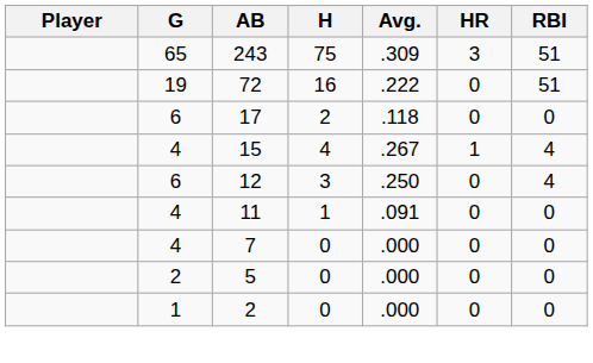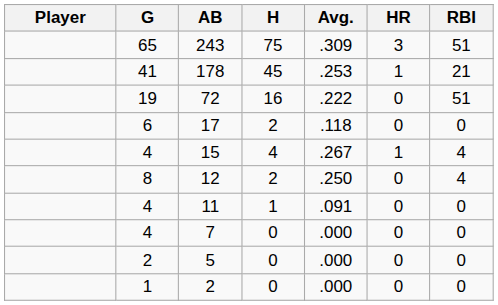+ row: 41 | 178 | 45 | .253 | 1 | 21
12 | G: 6 -> 8
12 | H: 3 -> 2
